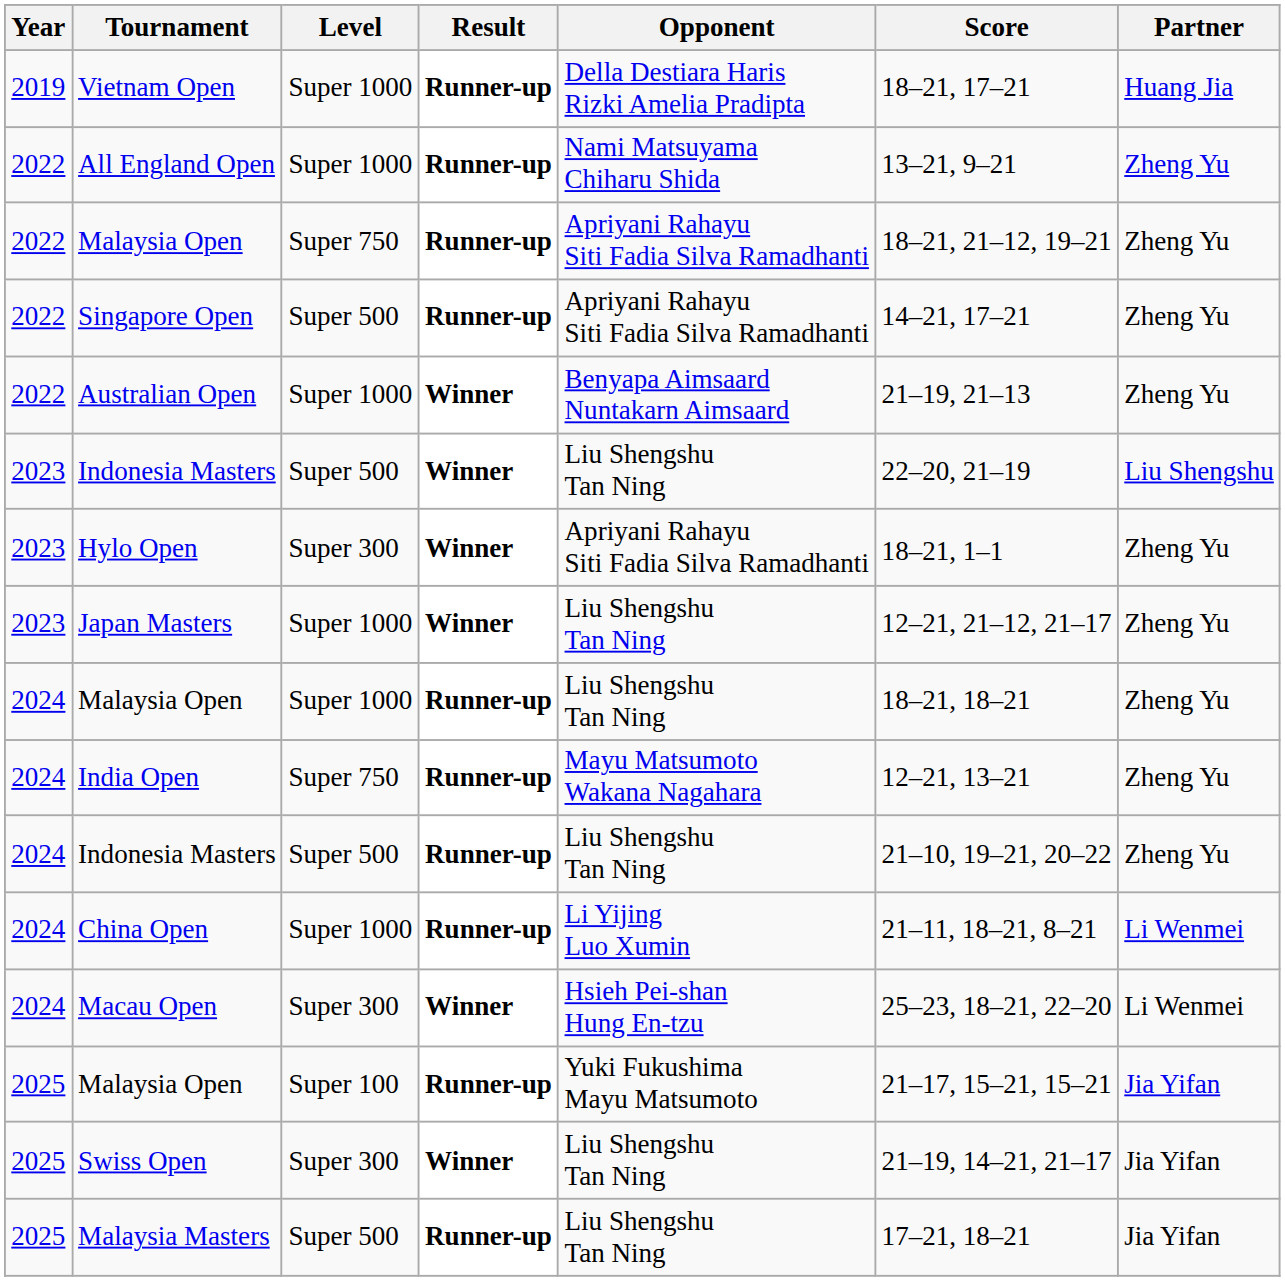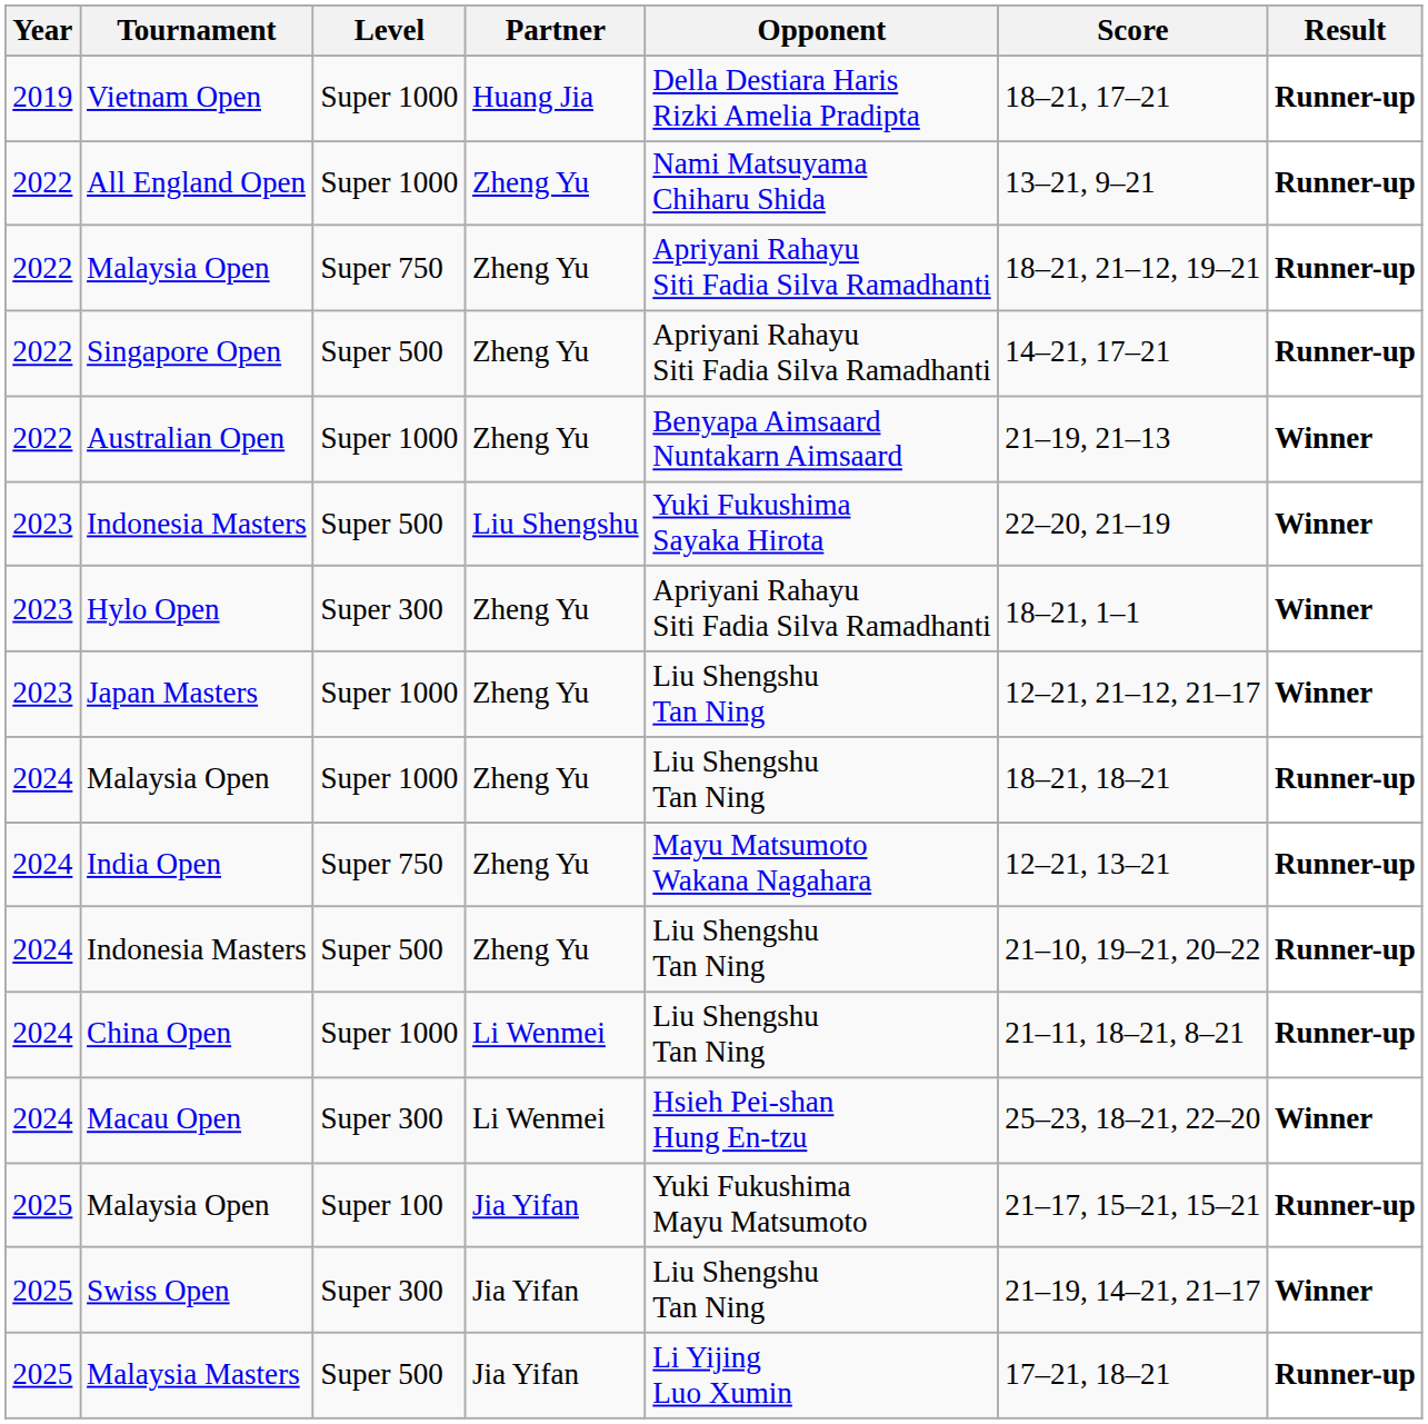columns swapped: Partner <-> Result
2023 / Indonesia Masters | Opponent: Liu Shengshu Tan Ning -> Yuki Fukushima Sayaka Hirota
China Open | Opponent: Li Yijing Luo Xumin -> Liu Shengshu Tan Ning
Malaysia Masters | Opponent: Liu Shengshu Tan Ning -> Li Yijing Luo Xumin
